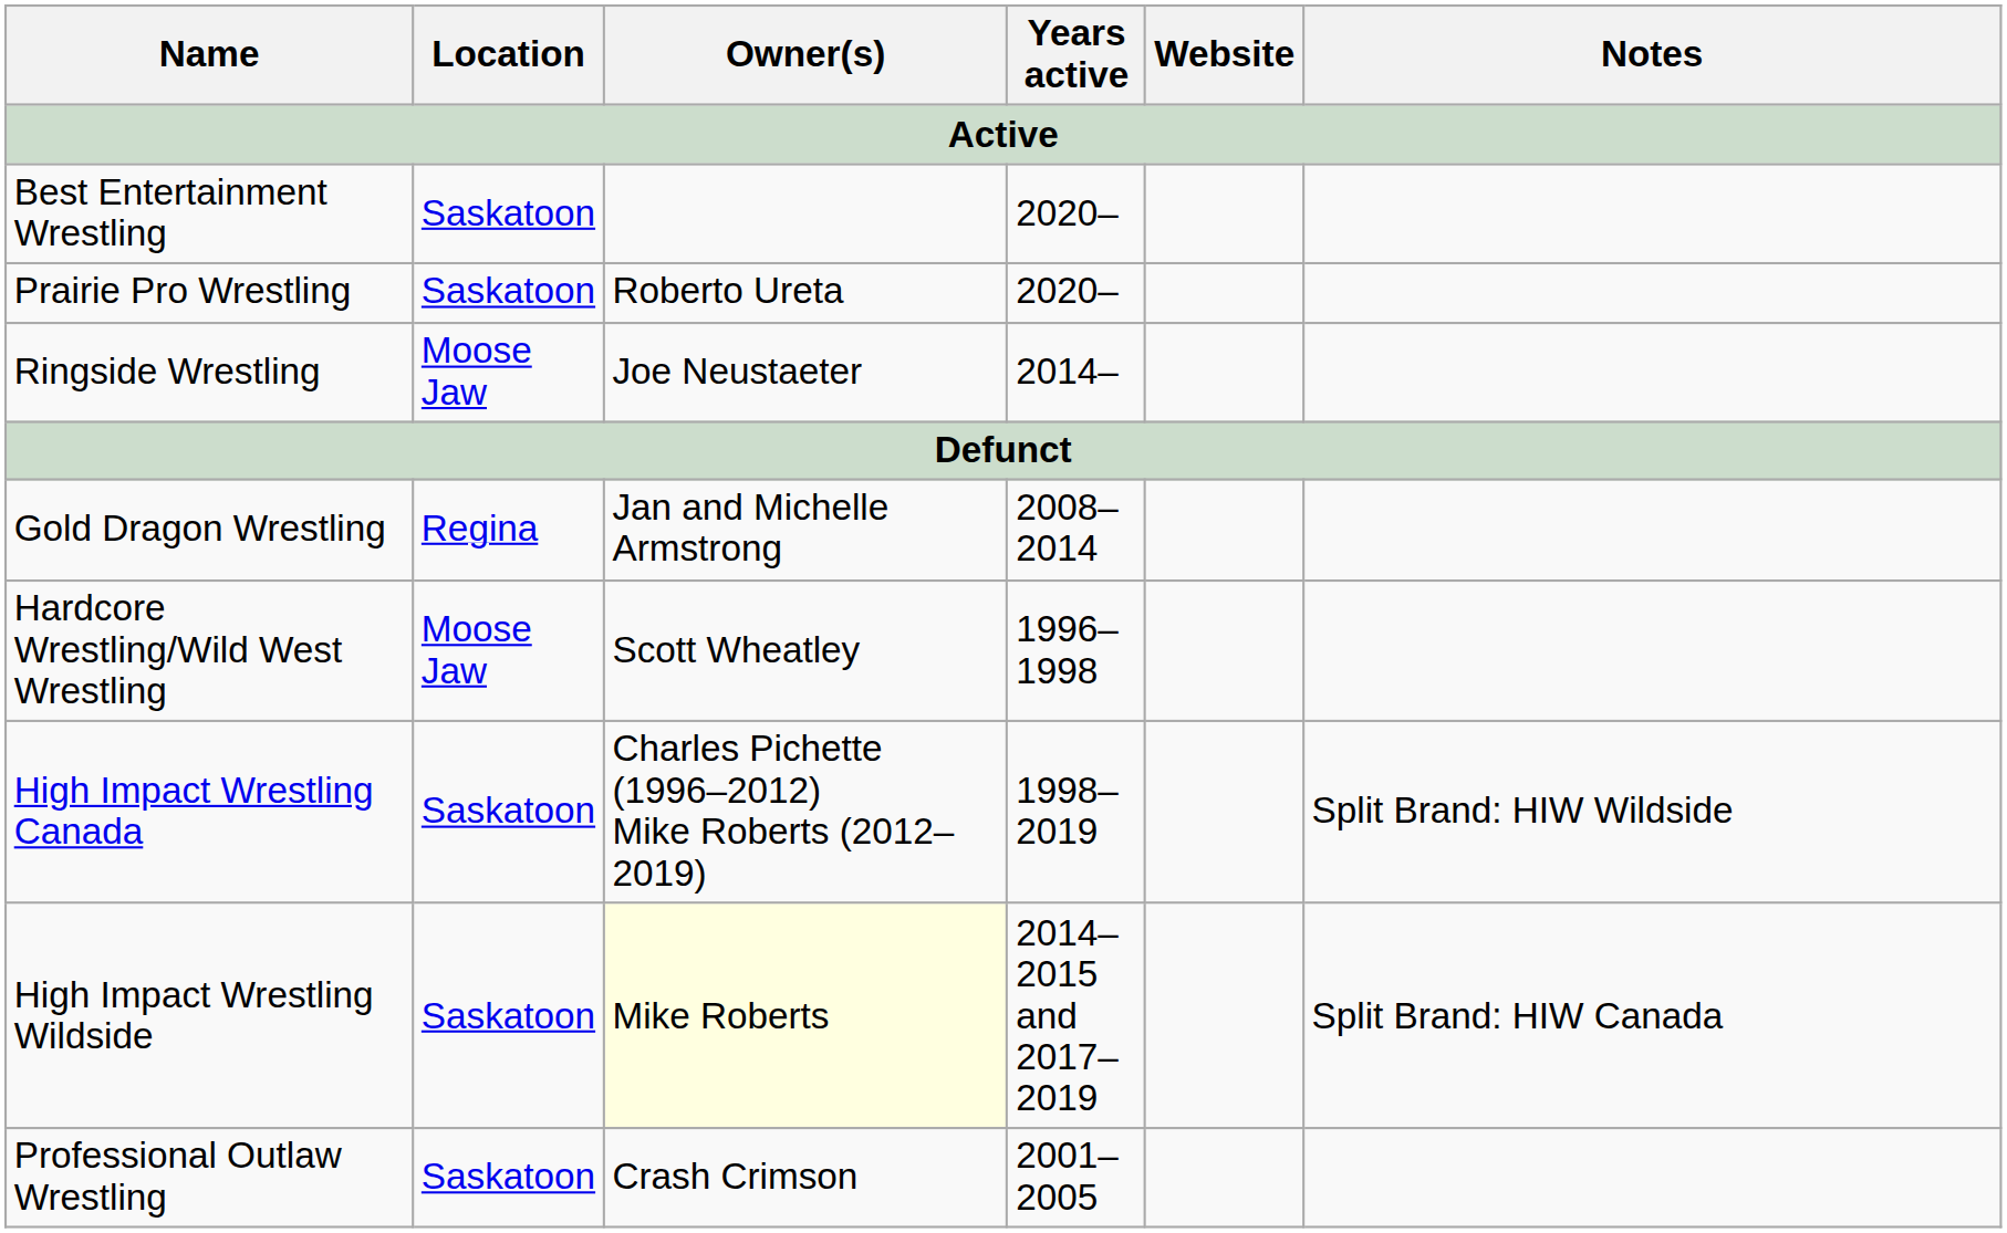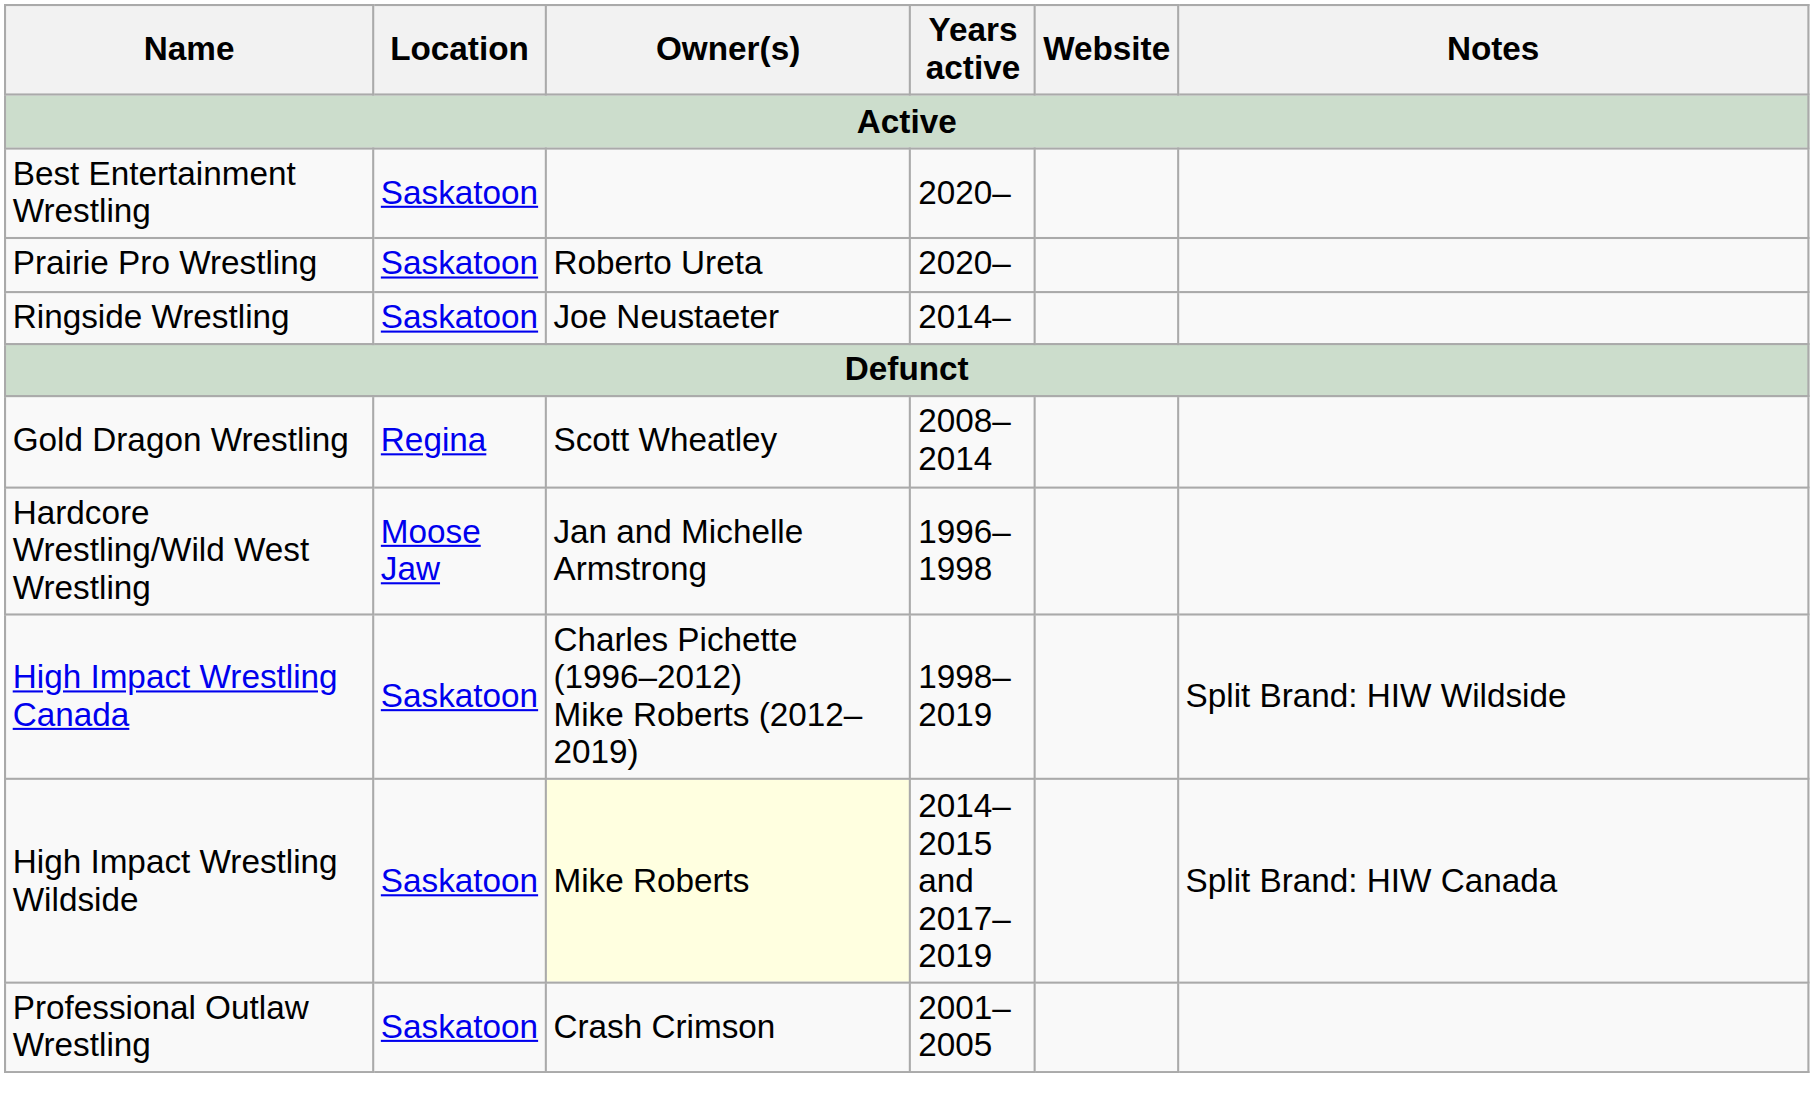Ringside Wrestling | Location: Moose Jaw -> Saskatoon
Gold Dragon Wrestling | Owner(s): Jan and Michelle Armstrong -> Scott Wheatley
Hardcore Wrestling/Wild West Wrestling | Owner(s): Scott Wheatley -> Jan and Michelle Armstrong
